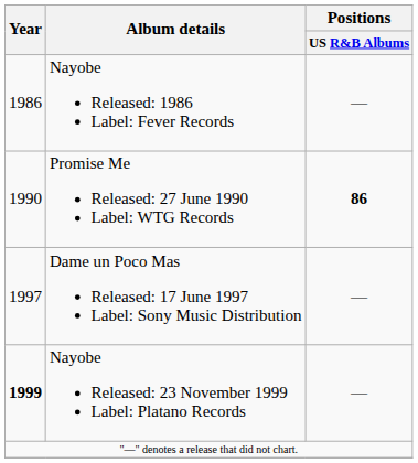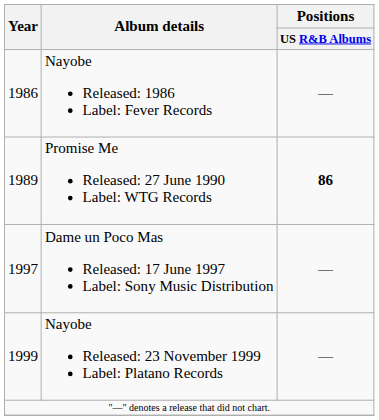Promise Me Released: 27 June 1990 Label: WTG Records | Year: 1990 -> 1989
Nayobe Released: 23 November 1999 Label: Platano Records | Year: bold -> normal
